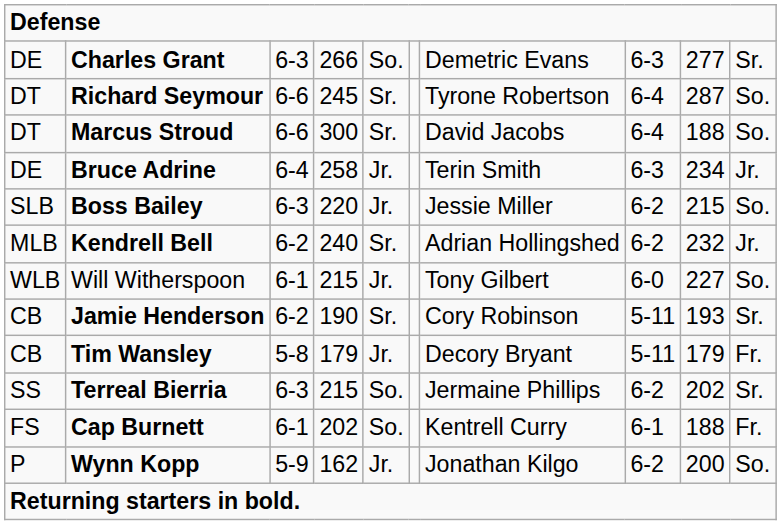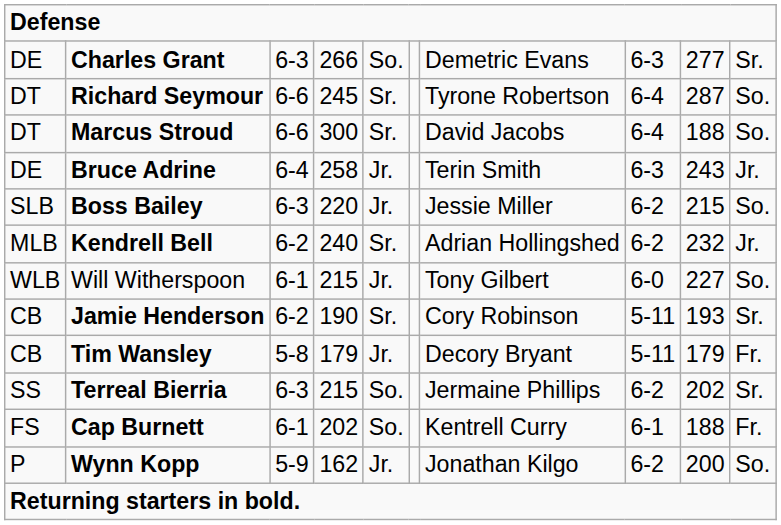Bruce Adrine | column 9: 234 -> 243
